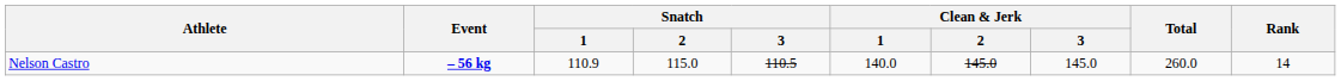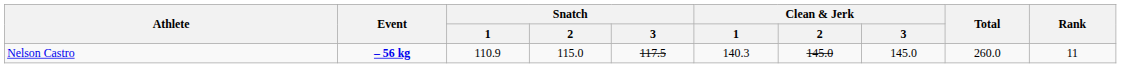Nelson Castro | Snatch / 3: 110.5 -> 117.5
Nelson Castro | Clean & Jerk / 1: 140.0 -> 140.3
Nelson Castro | Rank: 14 -> 11
